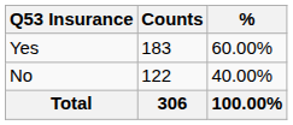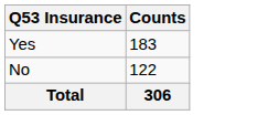- column: % | 60.00% | 40.00% | 100.00%
